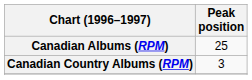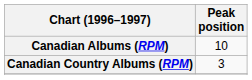Canadian Albums (RPM) | Peak position: 25 -> 10
